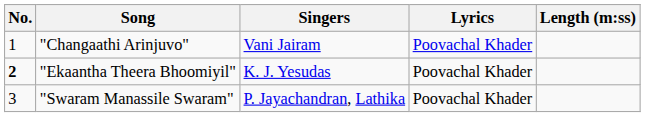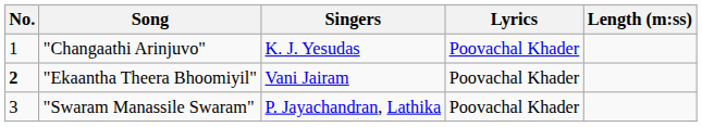"Changaathi Arinjuvo" | Singers: Vani Jairam -> K. J. Yesudas
"Ekaantha Theera Bhoomiyil" | Singers: K. J. Yesudas -> Vani Jairam
